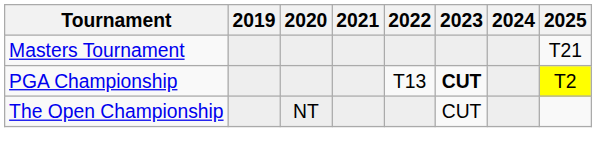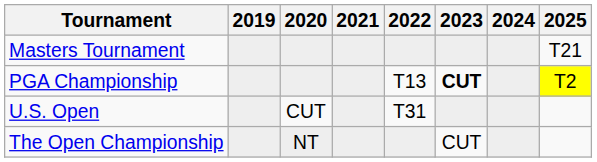+ row: U.S. Open | CUT | T31
